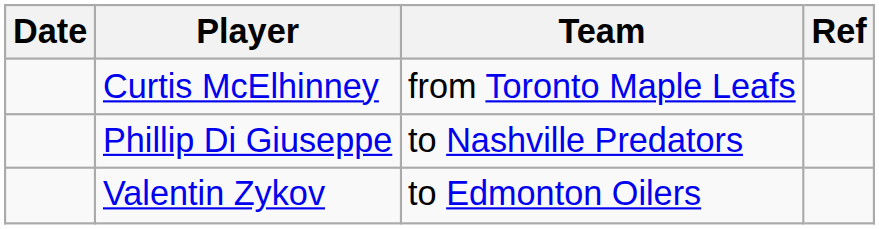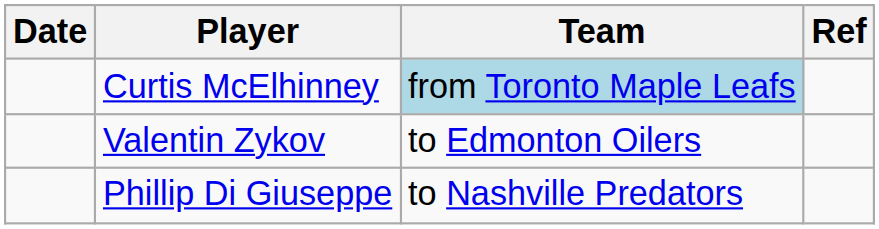Curtis McElhinney | Team: no background -> lightblue background
rows swapped: Valentin Zykov <-> Phillip Di Giuseppe
